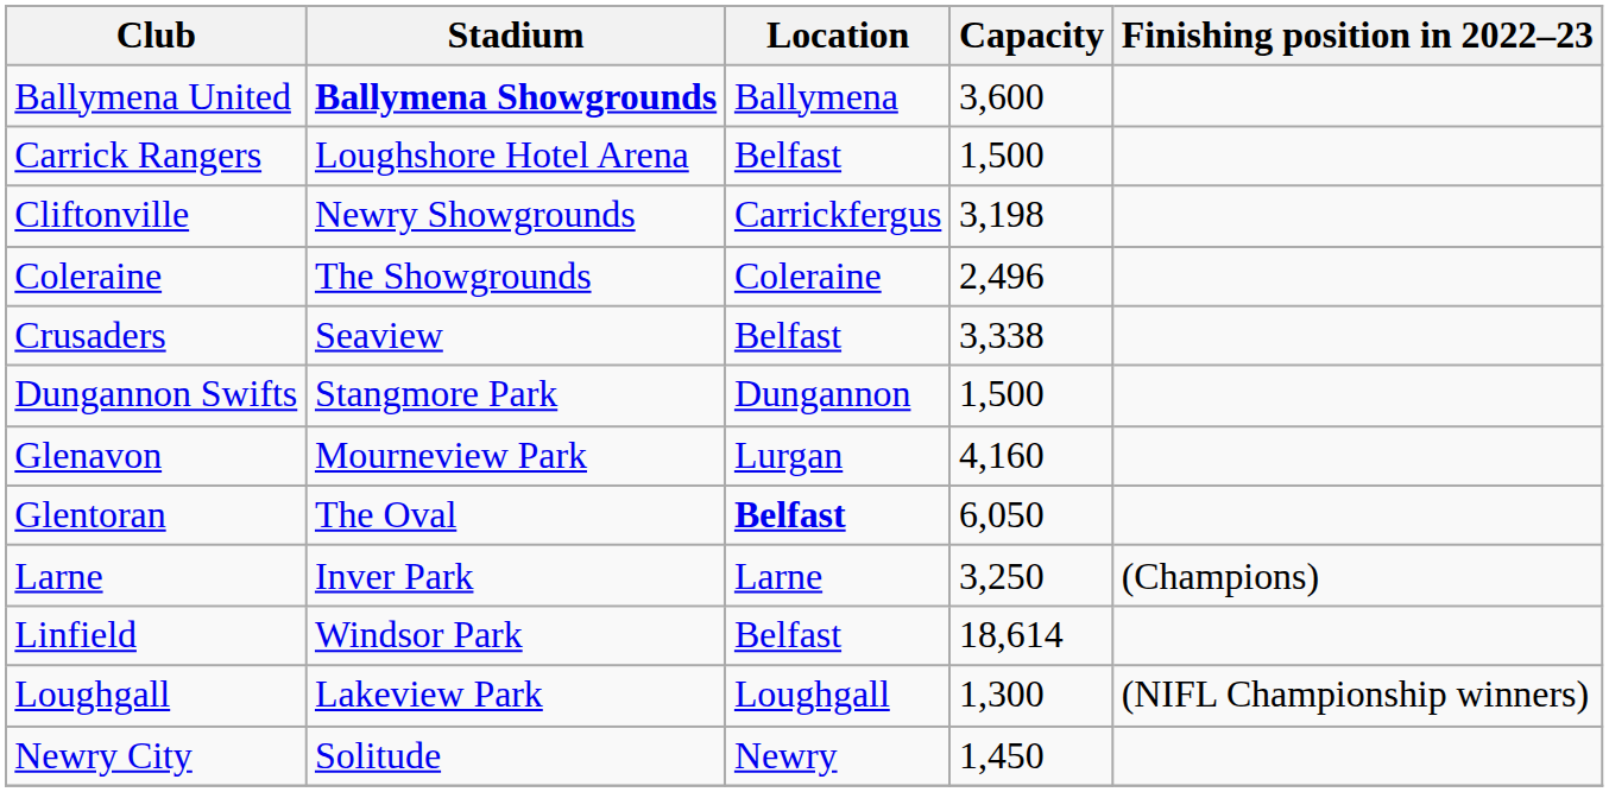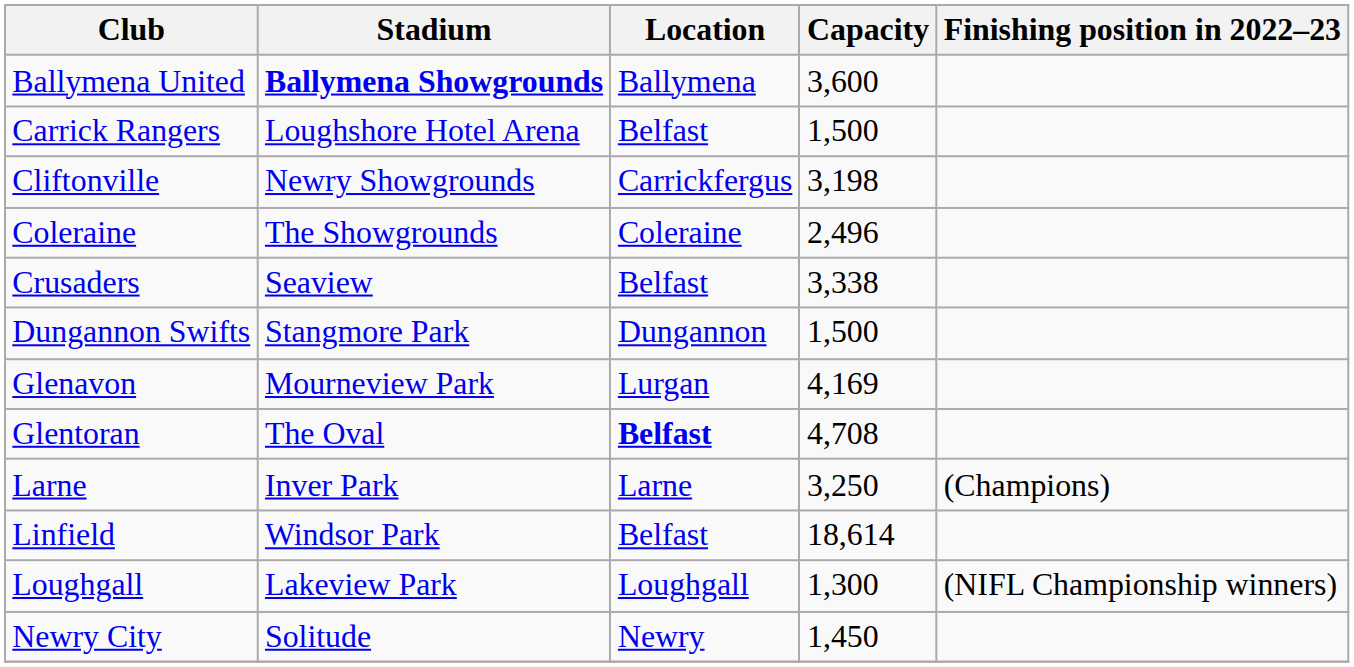Glenavon | Capacity: 4,160 -> 4,169
Glentoran | Capacity: 6,050 -> 4,708
